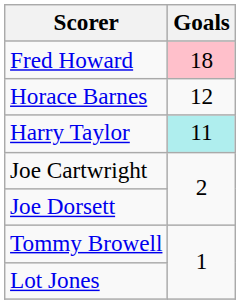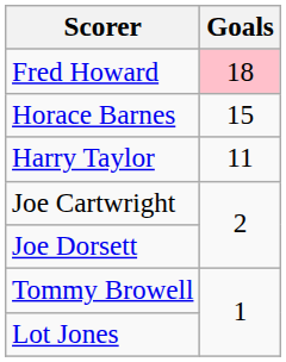Horace Barnes | Goals: 12 -> 15
Harry Taylor | Goals: paleturquoise background -> no background
